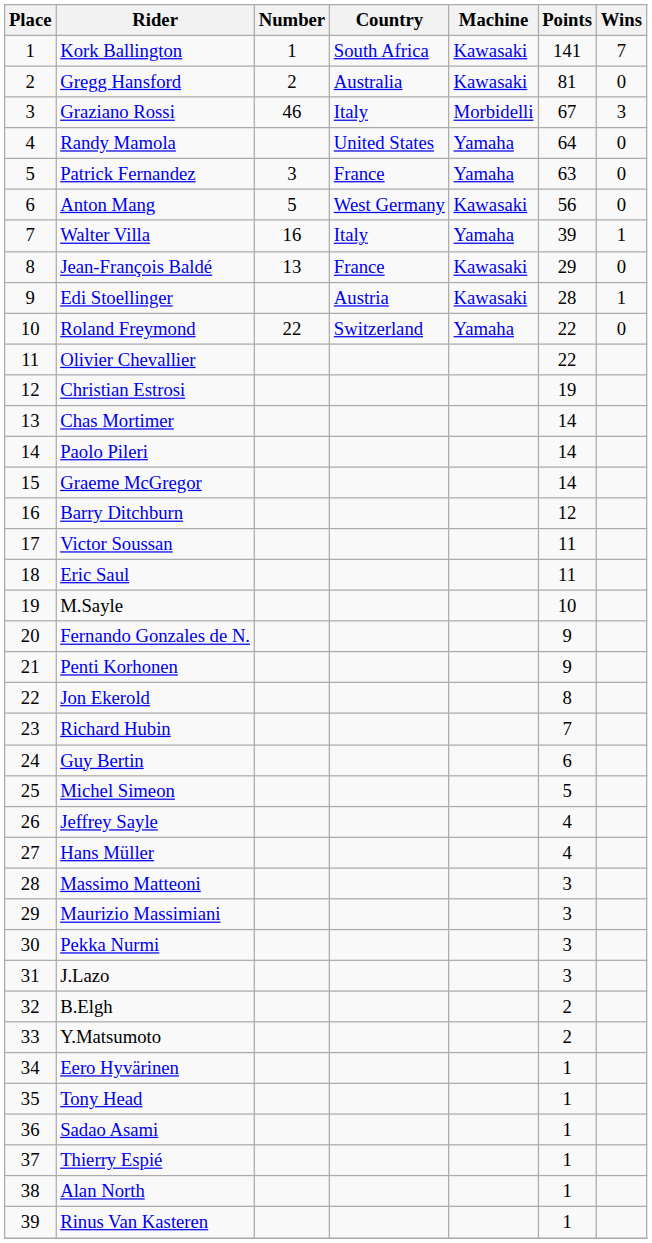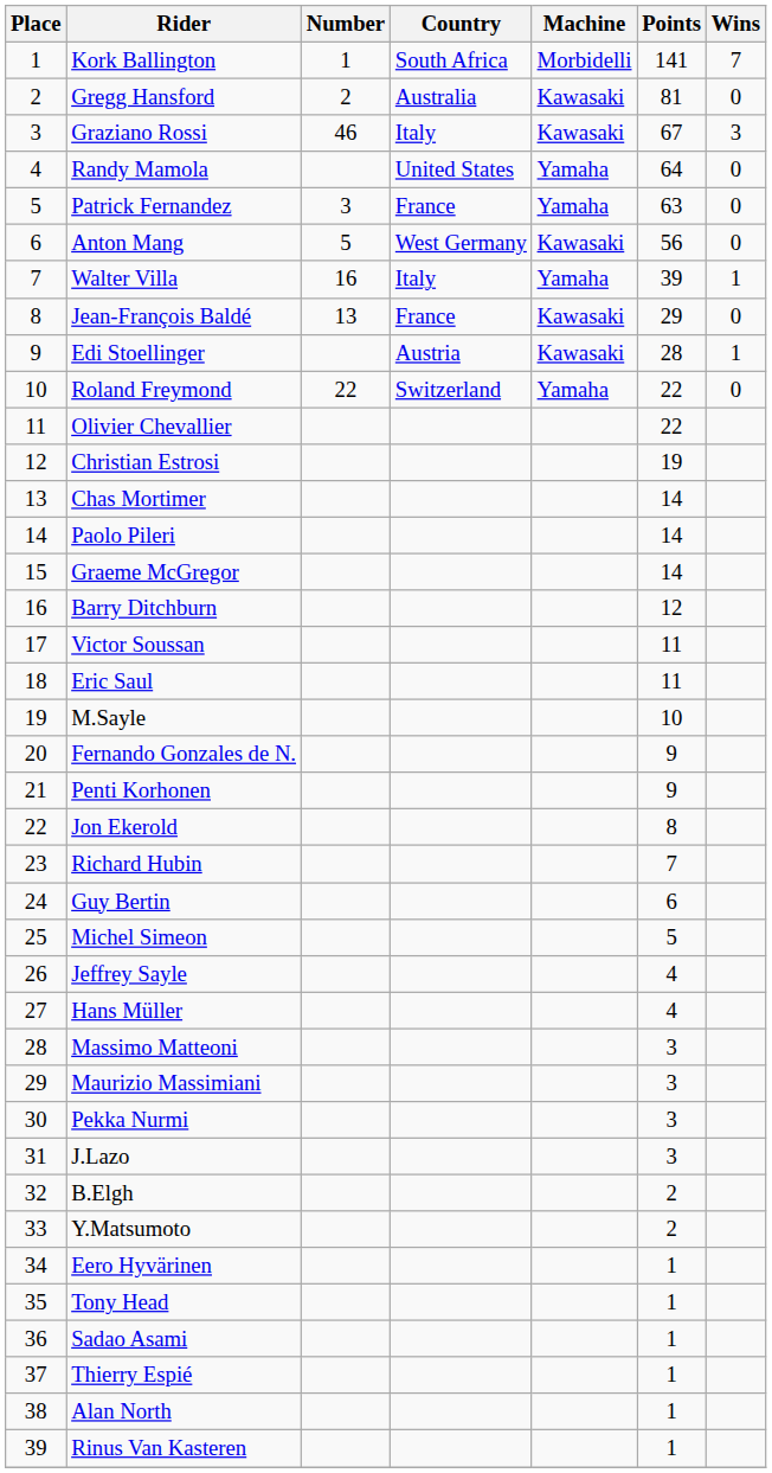Kork Ballington | Machine: Kawasaki -> Morbidelli
Graziano Rossi | Machine: Morbidelli -> Kawasaki
